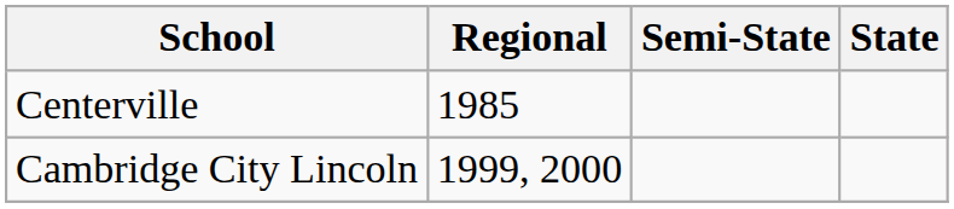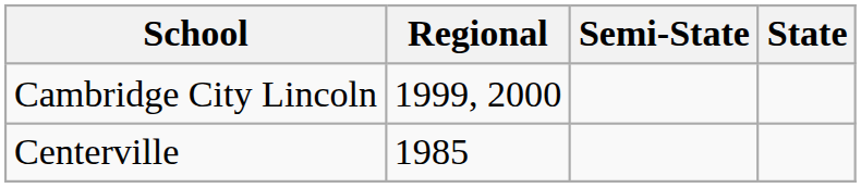rows swapped: Cambridge City Lincoln <-> Centerville
